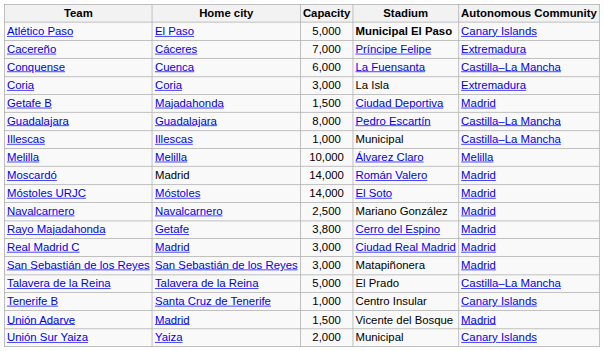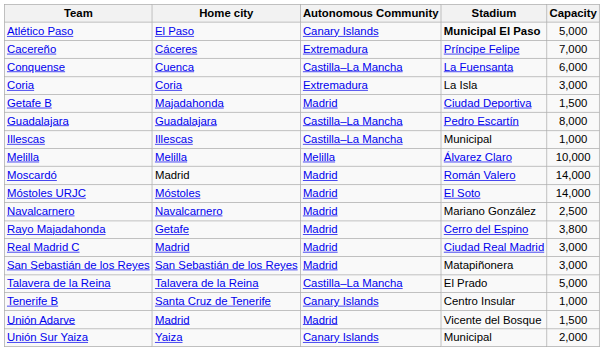columns swapped: Autonomous Community <-> Capacity
